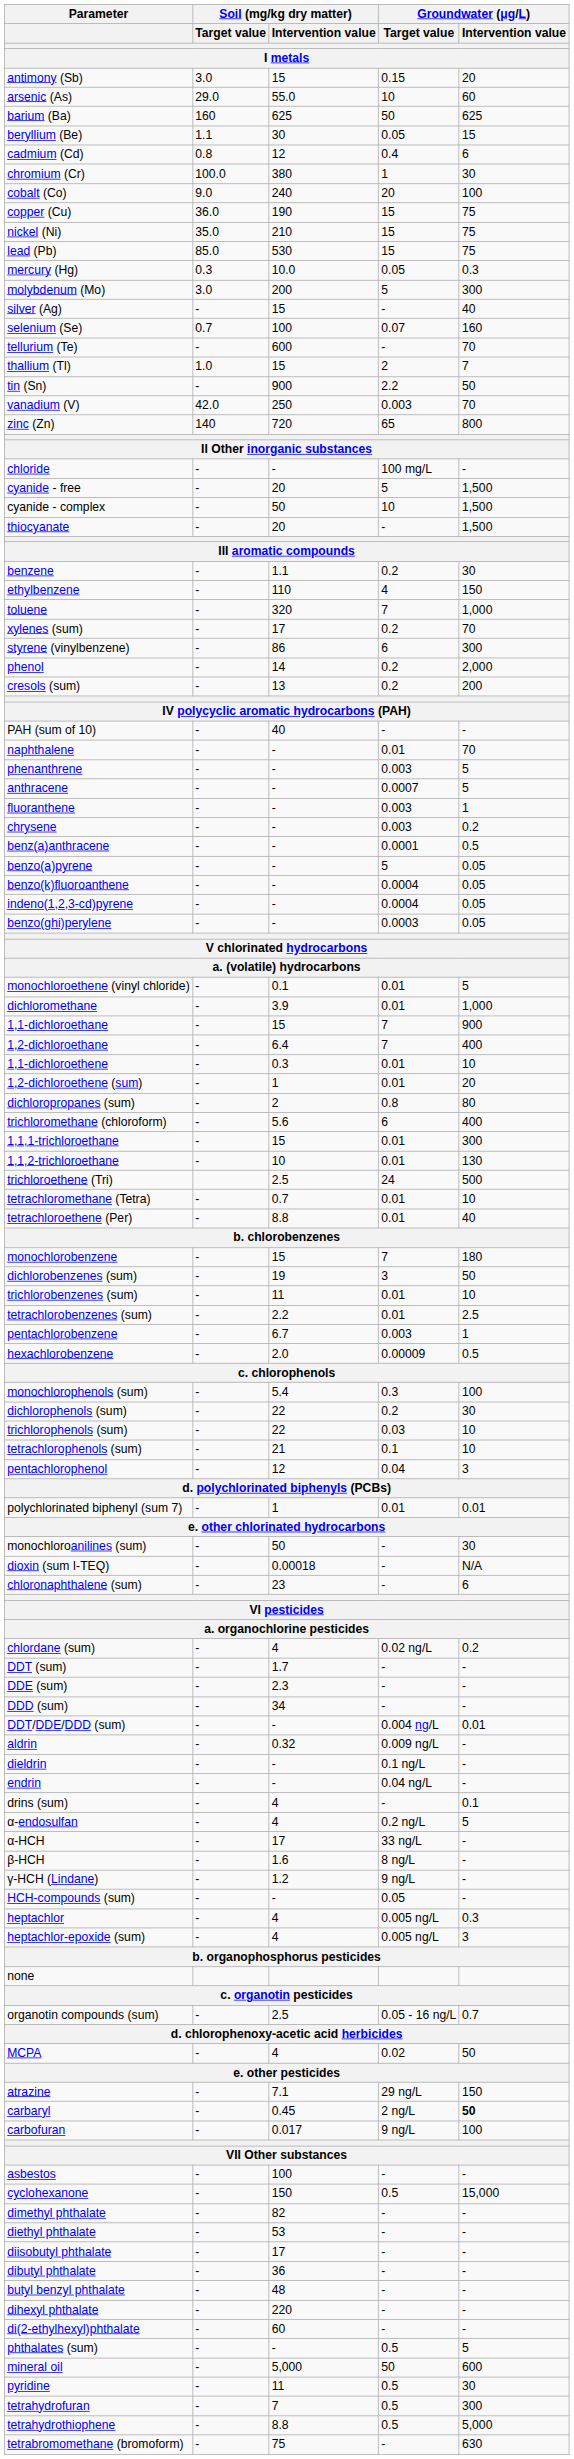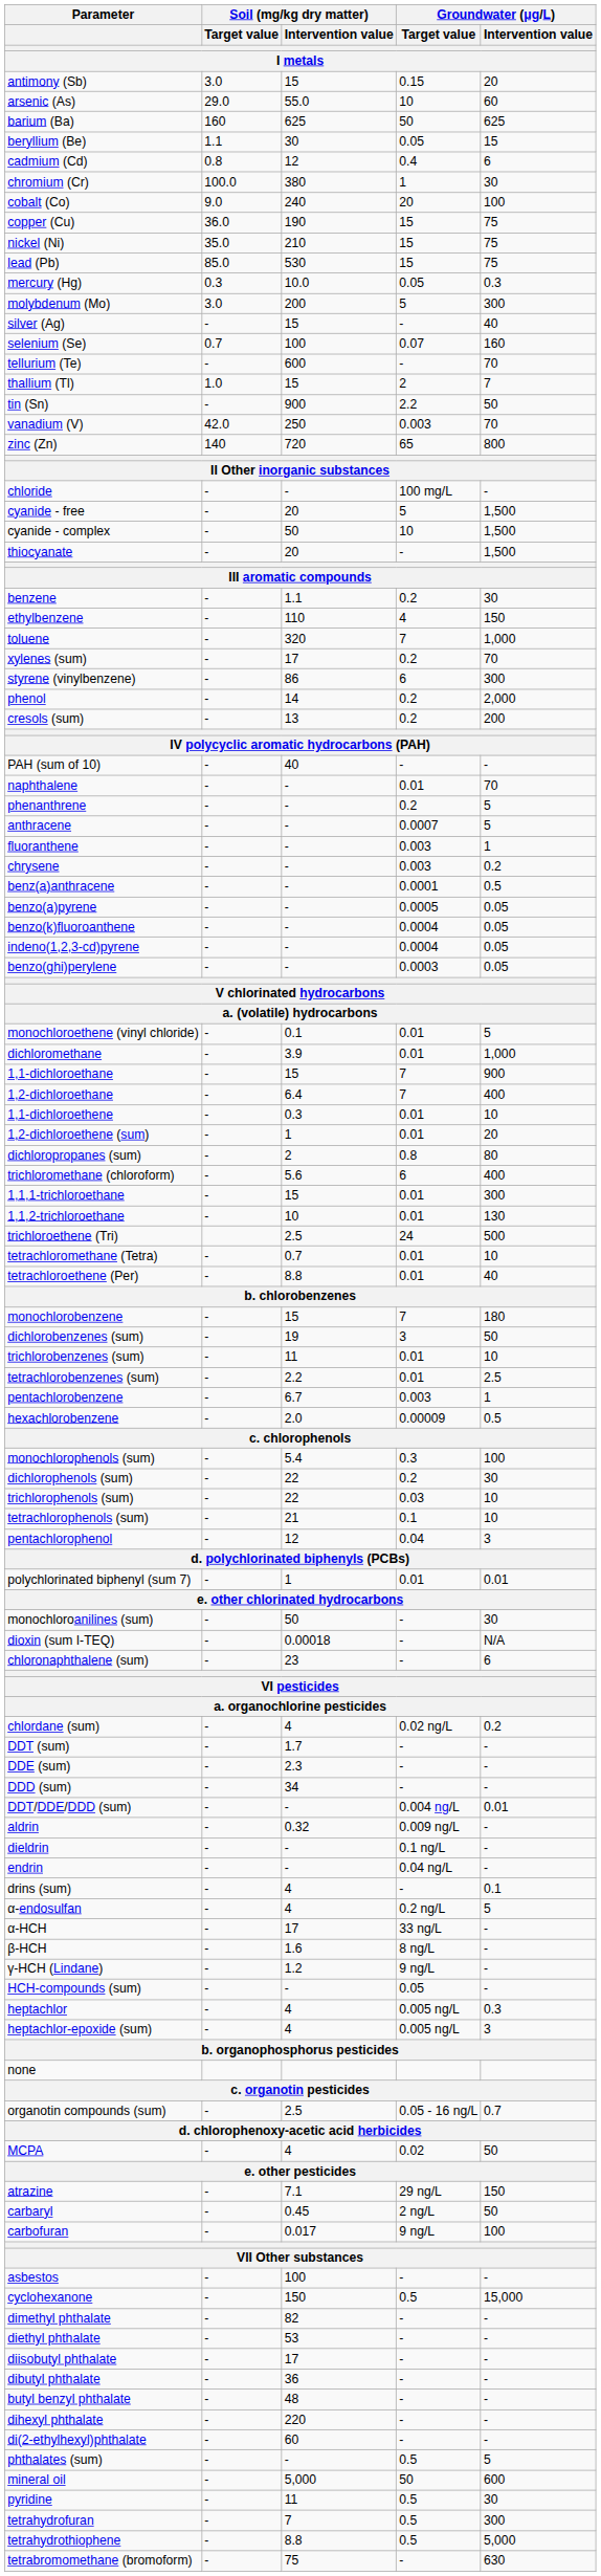phenanthrene | Groundwater (μg/L) / Target value: 0.003 -> 0.2
benzo(a)pyrene | Groundwater (μg/L) / Target value: 5 -> 0.0005
carbaryl | Groundwater (μg/L) / Intervention value: bold -> normal
